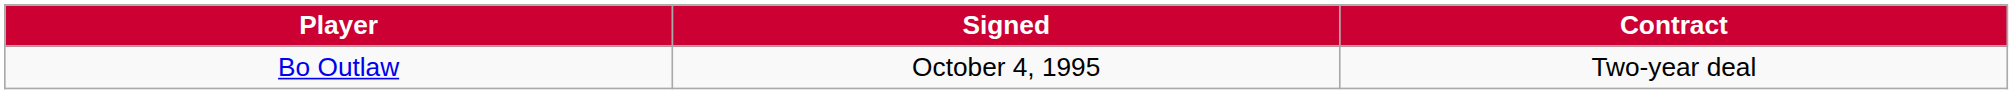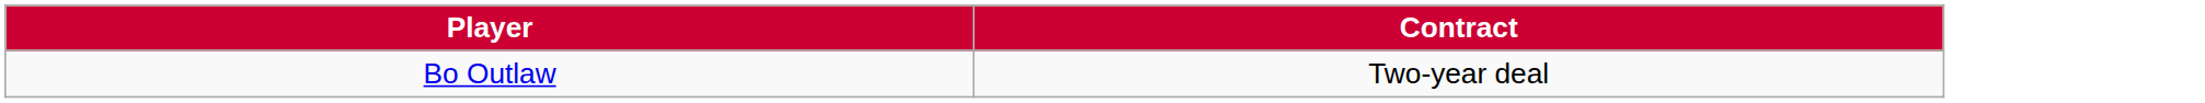- column: Signed | October 4, 1995
